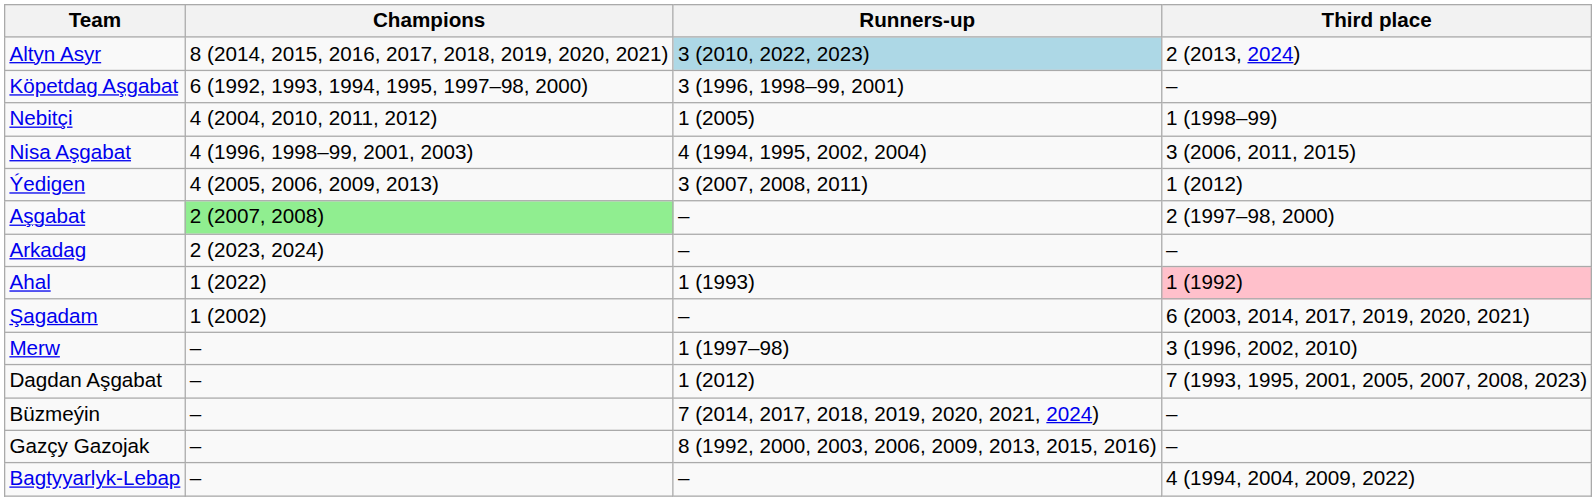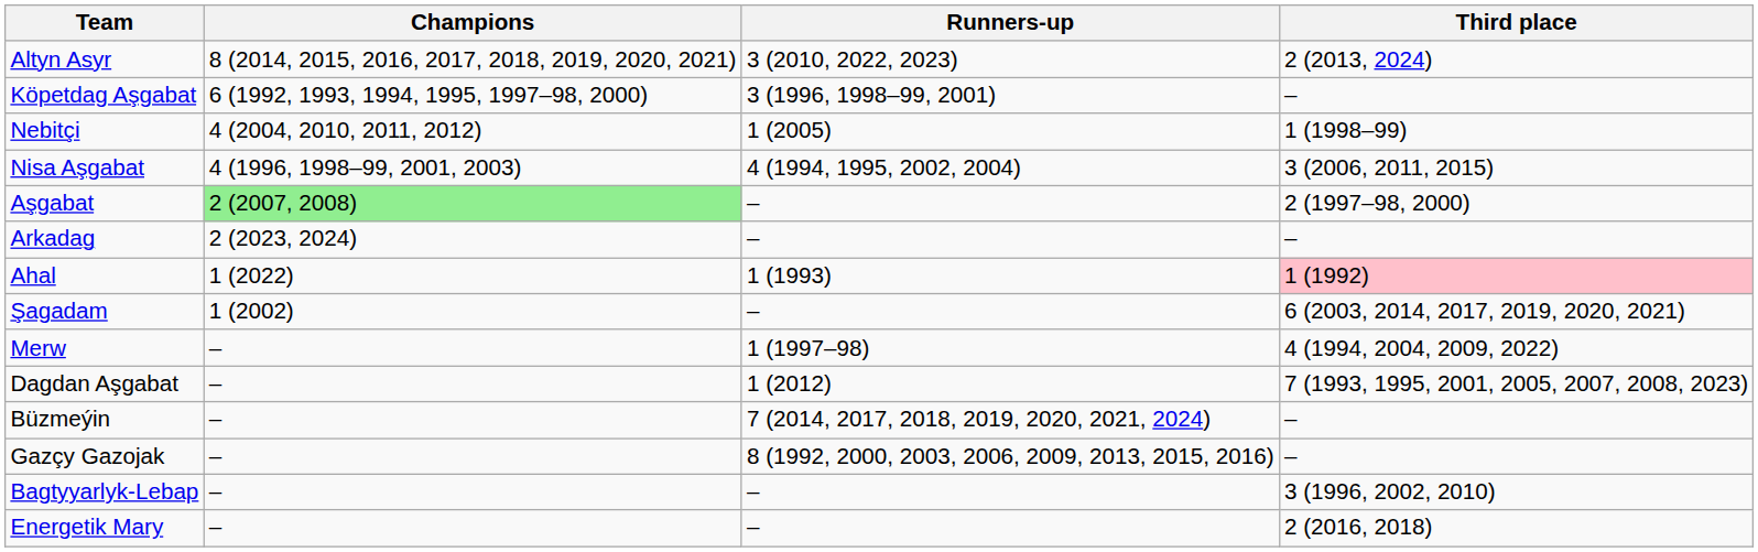Altyn Asyr | Runners-up: lightblue background -> no background
- row: Ýedigen | 4 (2005, 2006, 2009, 2013) | 3 (2007, 2008, 2011) | 1 (2012)
Merw | Third place: 3 (1996, 2002, 2010) -> 4 (1994, 2004, 2009, 2022)
Bagtyyarlyk-Lebap | Third place: 4 (1994, 2004, 2009, 2022) -> 3 (1996, 2002, 2010)
+ row: Energetik Mary | – | – | 2 (2016, 2018)
